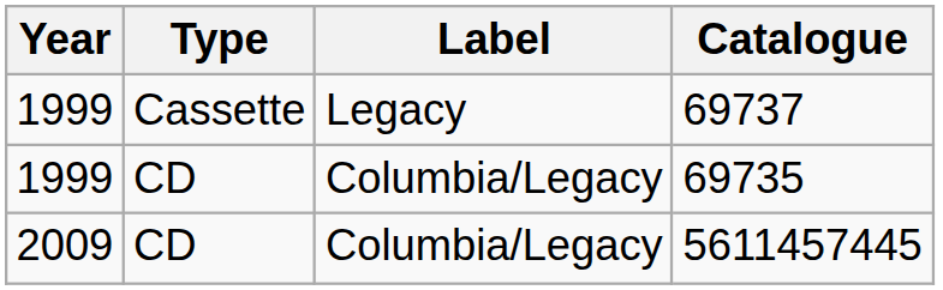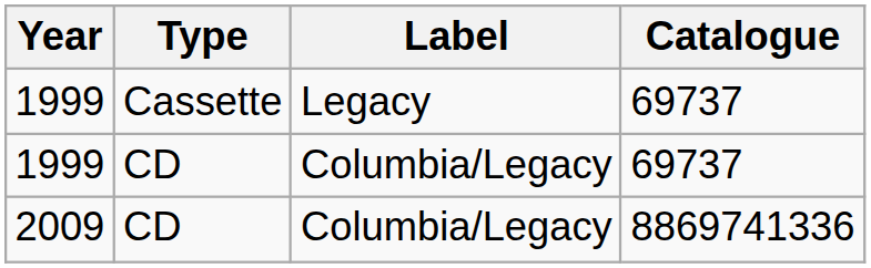1999 / CD | Catalogue: 69735 -> 69737
2009 | Catalogue: 5611457445 -> 8869741336
